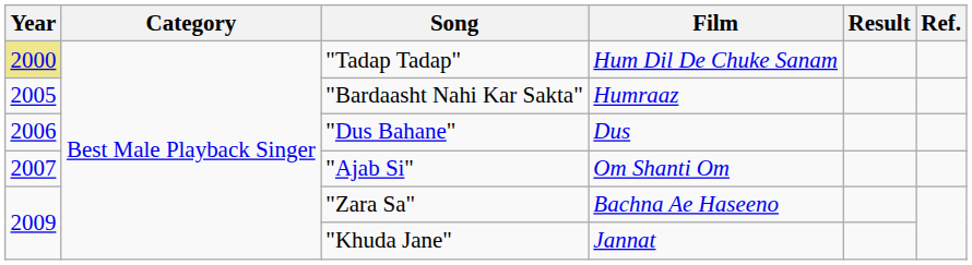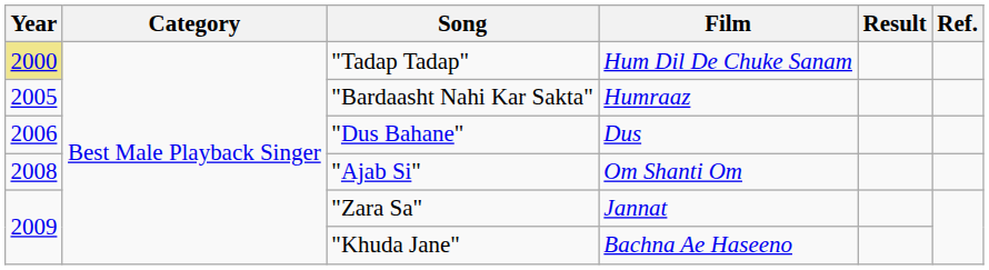"Ajab Si" | Year: 2007 -> 2008
"Zara Sa" | Film: Bachna Ae Haseeno -> Jannat
"Khuda Jane" | Film: Jannat -> Bachna Ae Haseeno
